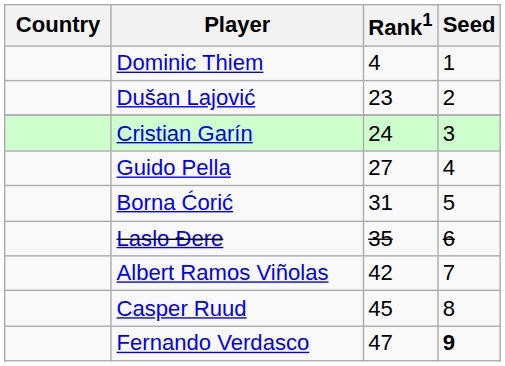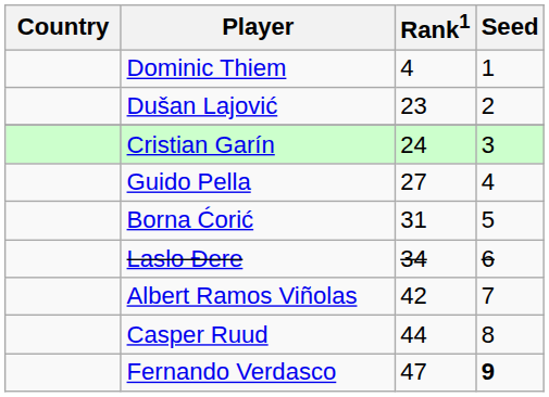Laslo Đere | Rank1: 35 -> 34
Casper Ruud | Rank1: 45 -> 44
